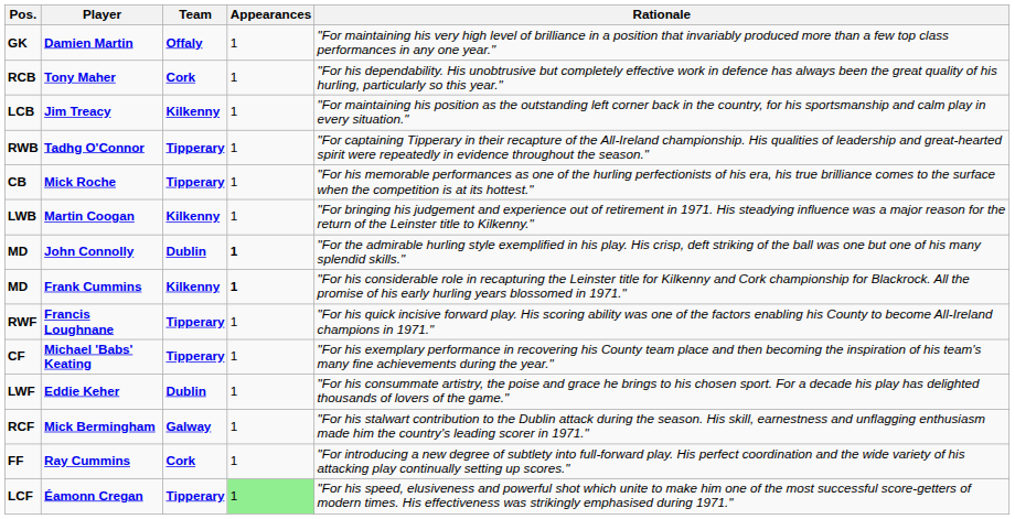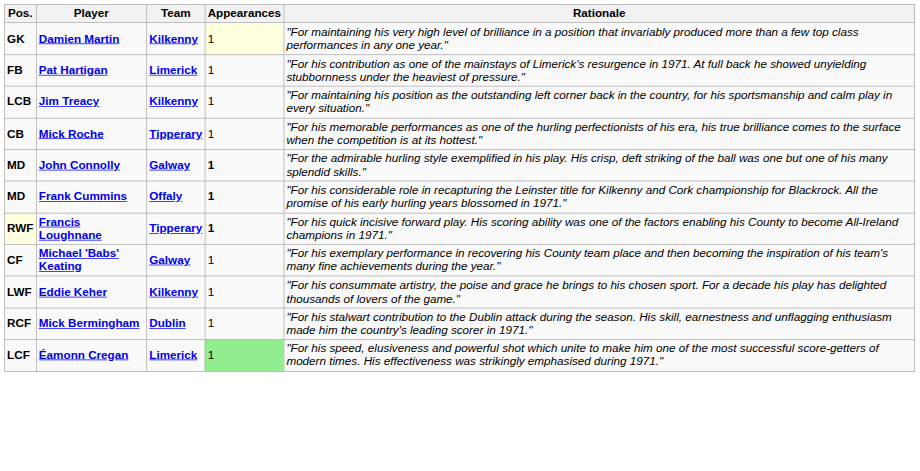Damien Martin | Team: Offaly -> Kilkenny
Damien Martin | Appearances: no background -> lightyellow background
- row: RCB | Tony Maher | Cork | 1 | "For his dependability. His unobtrusive but completely effective work in defence has always been the great quality of his hurling, particularly so this year."
+ row: FB | Pat Hartigan | Limerick | 1 | "For his contribution as one of the mainstays of Limerick's resurgence in 1971. At full back he showed unyielding stubbornness under the heaviest of pressure."
- row: RWB | Tadhg O'Connor | Tipperary | 1 | "For captaining Tipperary in their recapture of the All-Ireland championship. His qualities of leadership and great-hearted spirit were repeatedly in evidence throughout the season."
- row: LWB | Martin Coogan | Kilkenny | 1 | "For bringing his judgement and experience out of retirement in 1971. His steadying influence was a major reason for the return of the Leinster title to Kilkenny."
John Connolly | Team: Dublin -> Galway
Frank Cummins | Team: Kilkenny -> Offaly
Francis Loughnane | Pos.: no background -> lightyellow background
Francis Loughnane | Appearances: normal -> bold
Michael 'Babs' Keating | Team: Tipperary -> Galway
Eddie Keher | Team: Dublin -> Kilkenny
Mick Bermingham | Team: Galway -> Dublin
- row: FF | Ray Cummins | Cork | 1 | "For introducing a new degree of subtlety into full-forward play. His perfect coordination and the wide variety of his attacking play continually setting up scores."
Éamonn Cregan | Team: Tipperary -> Limerick
